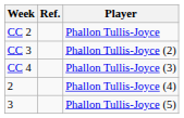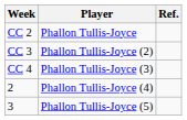columns swapped: Player <-> Ref.
